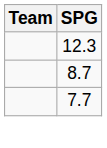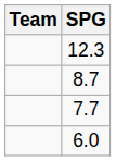+ row: 6.0
